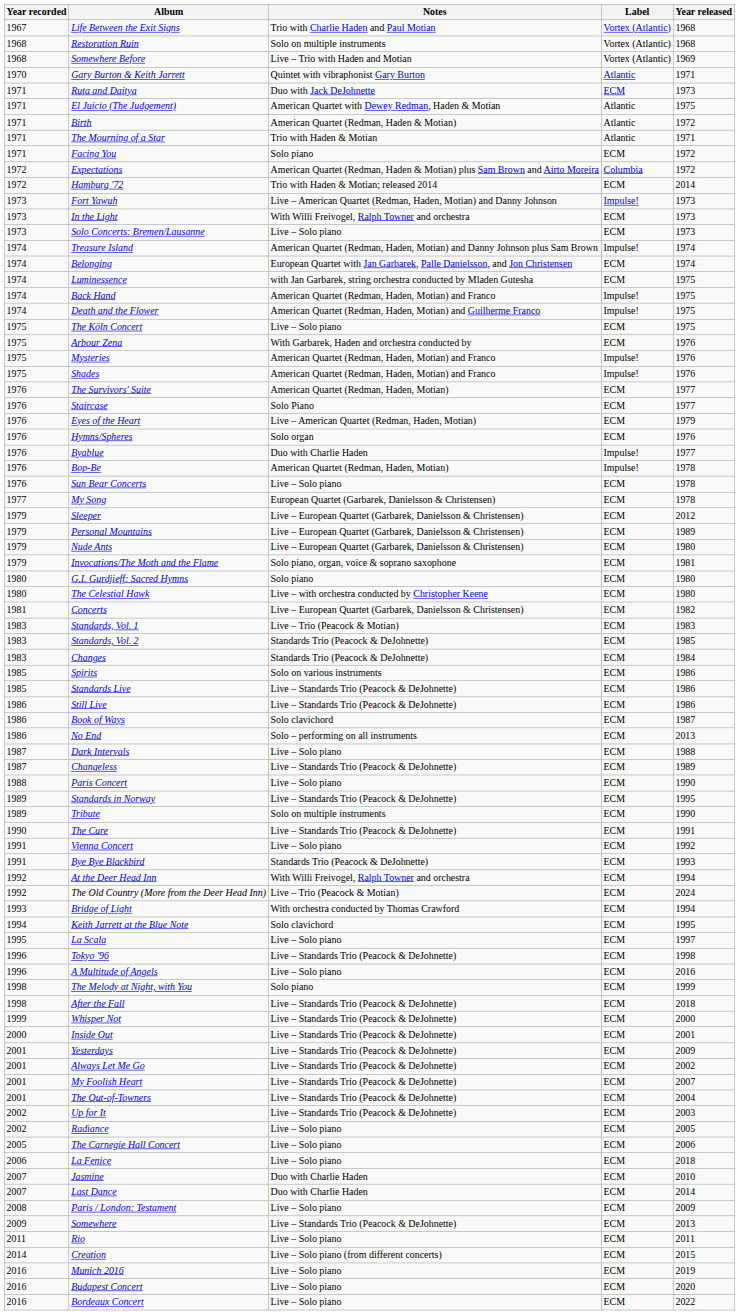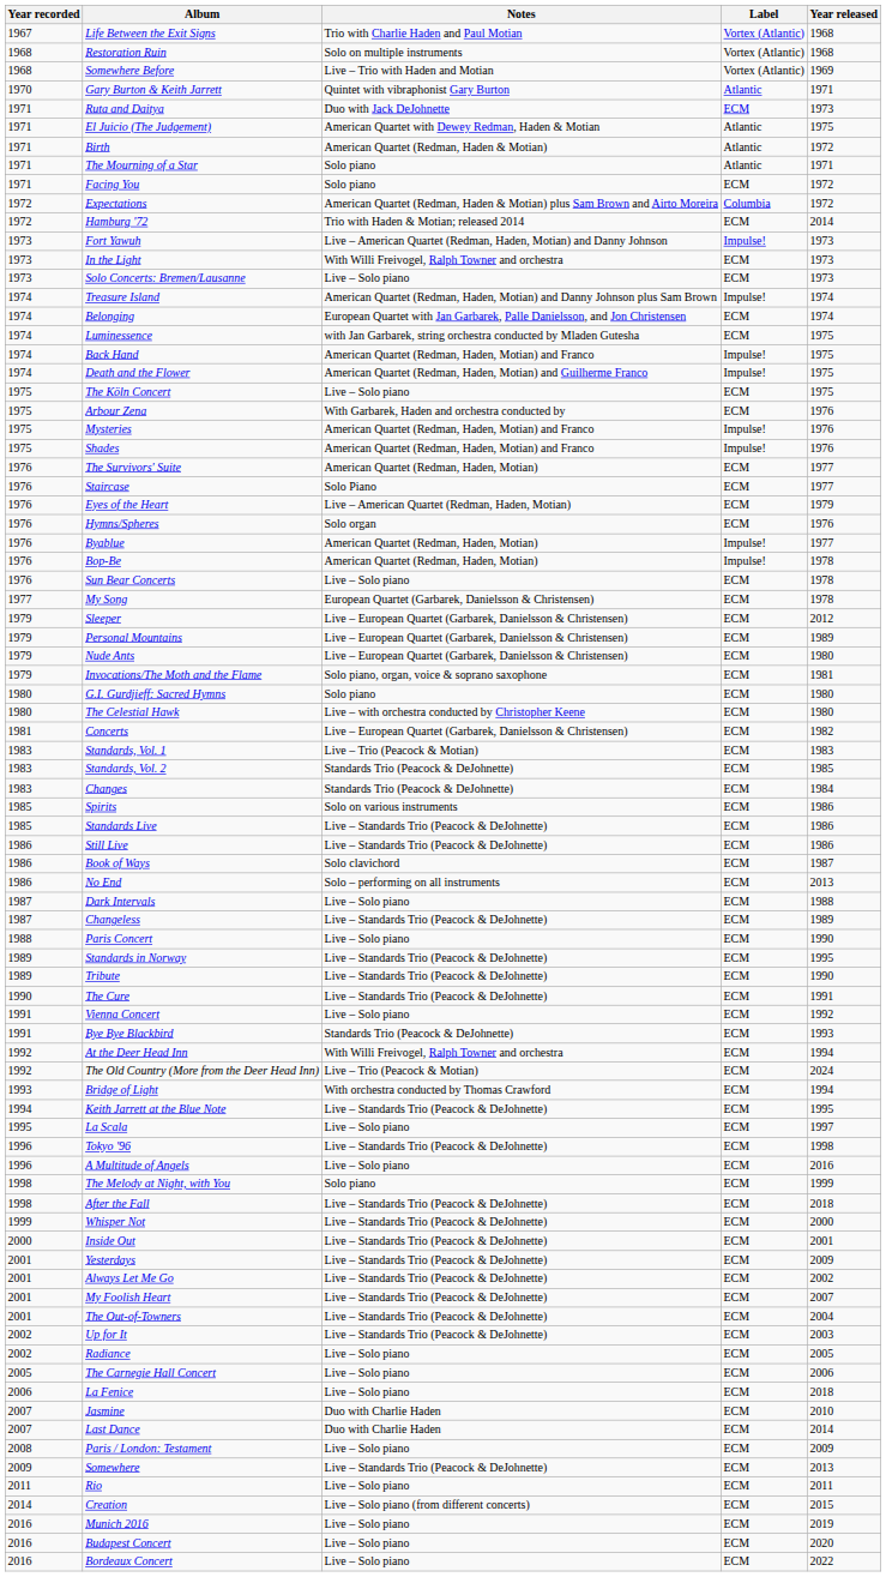The Mourning of a Star | Notes: Trio with Haden & Motian -> Solo piano
Byablue | Notes: Duo with Charlie Haden -> American Quartet (Redman, Haden, Motian)
Tribute | Notes: Solo on multiple instruments -> Live – Standards Trio (Peacock & DeJohnette)
Keith Jarrett at the Blue Note | Notes: Solo clavichord -> Live – Standards Trio (Peacock & DeJohnette)
